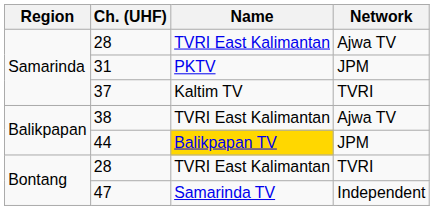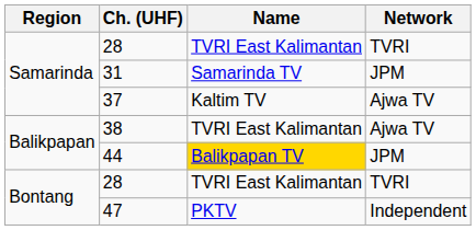Samarinda / 28 | Network: Ajwa TV -> TVRI
31 | Name: PKTV -> Samarinda TV
37 | Network: TVRI -> Ajwa TV
47 | Name: Samarinda TV -> PKTV
